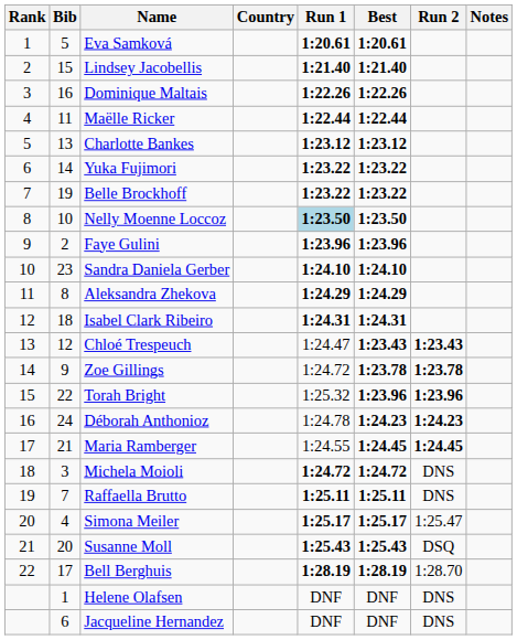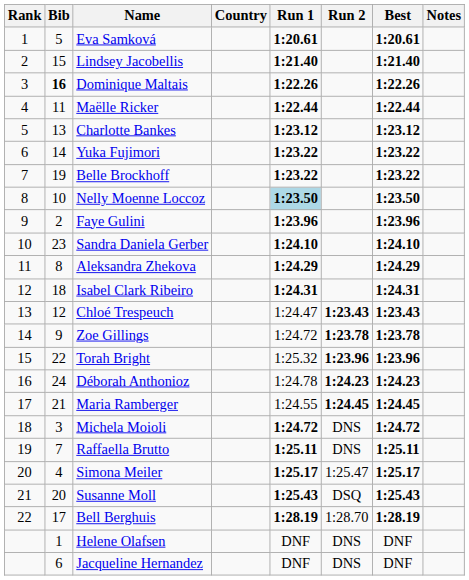columns swapped: Run 2 <-> Best
Dominique Maltais | Bib: normal -> bold
